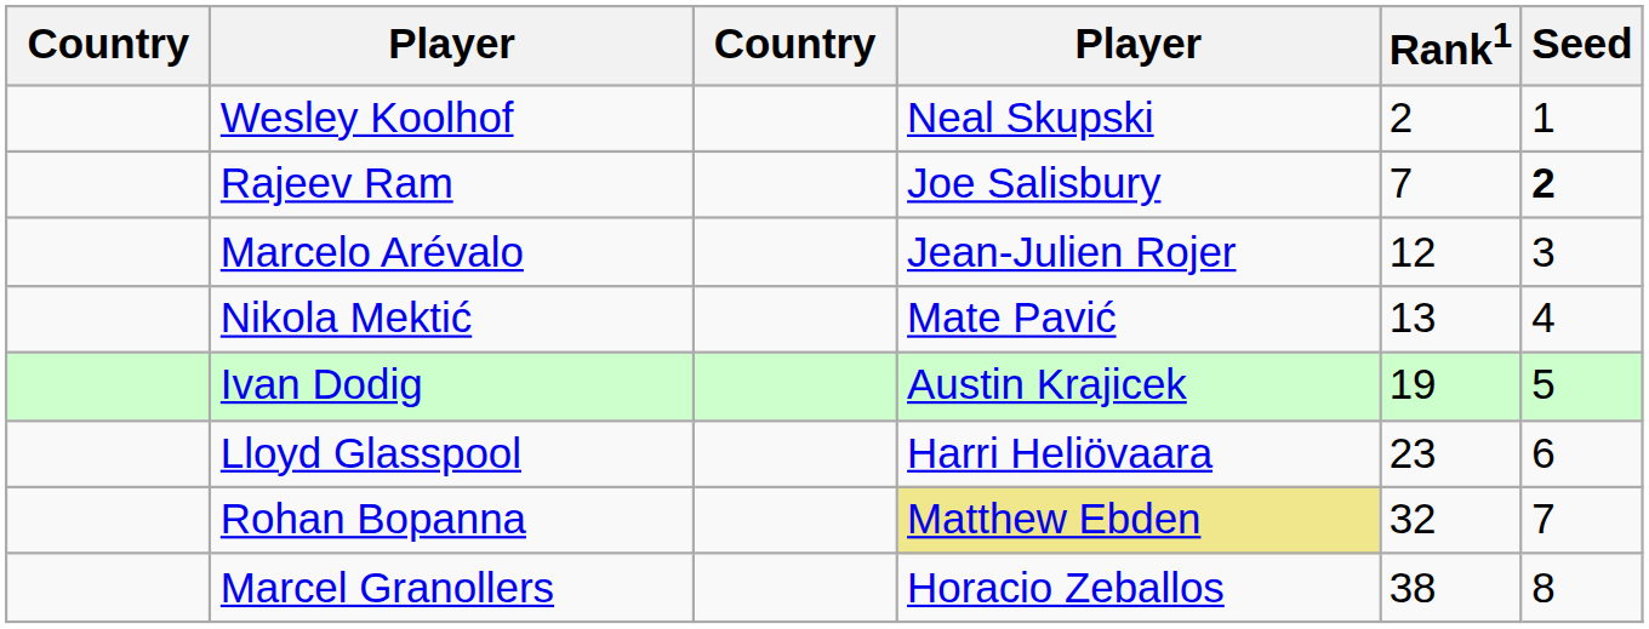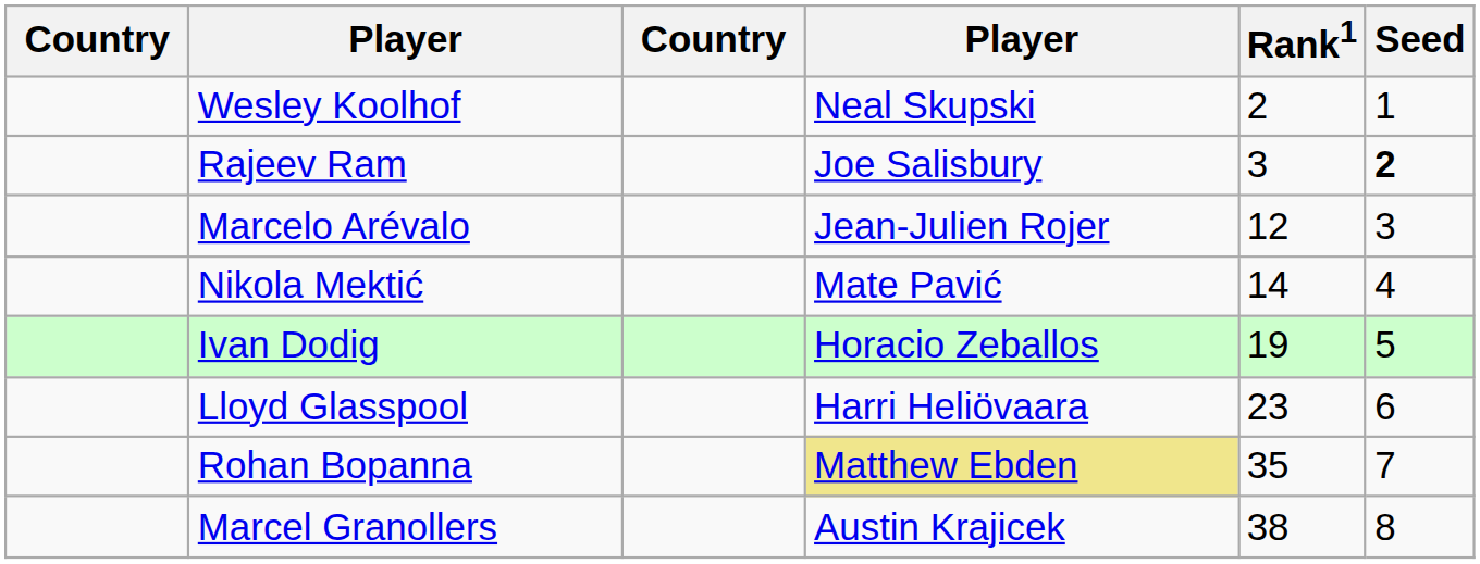Rajeev Ram | Rank1: 7 -> 3
Nikola Mektić | Rank1: 13 -> 14
Ivan Dodig | column 4: Austin Krajicek -> Horacio Zeballos
Rohan Bopanna | Rank1: 32 -> 35
Marcel Granollers | column 4: Horacio Zeballos -> Austin Krajicek
